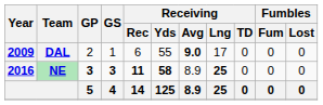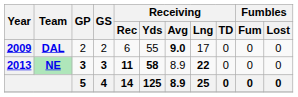DAL | GS: 1 -> 2
NE | Year: 2016 -> 2013
NE | Receiving / Lng: 25 -> 22
